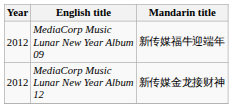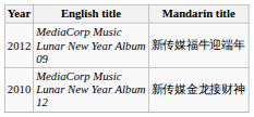MediaCorp Music Lunar New Year Album 12 | Year: 2012 -> 2010
